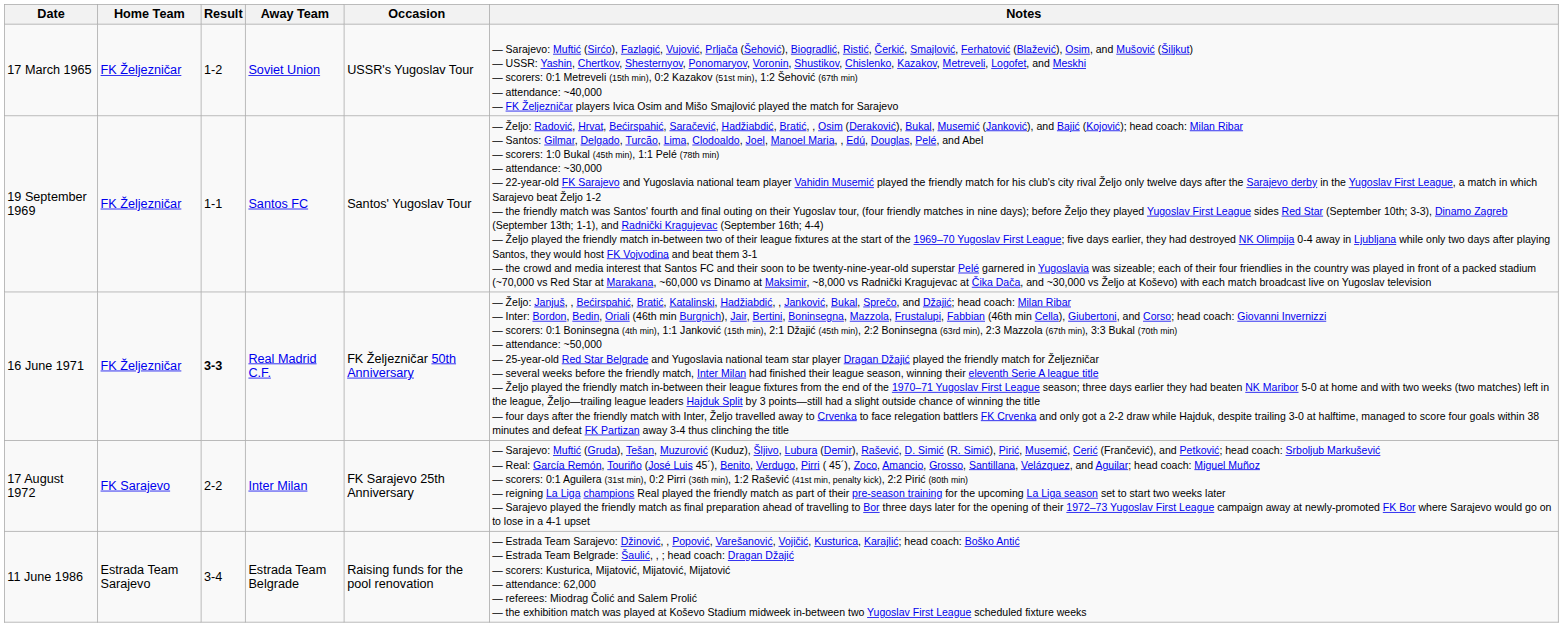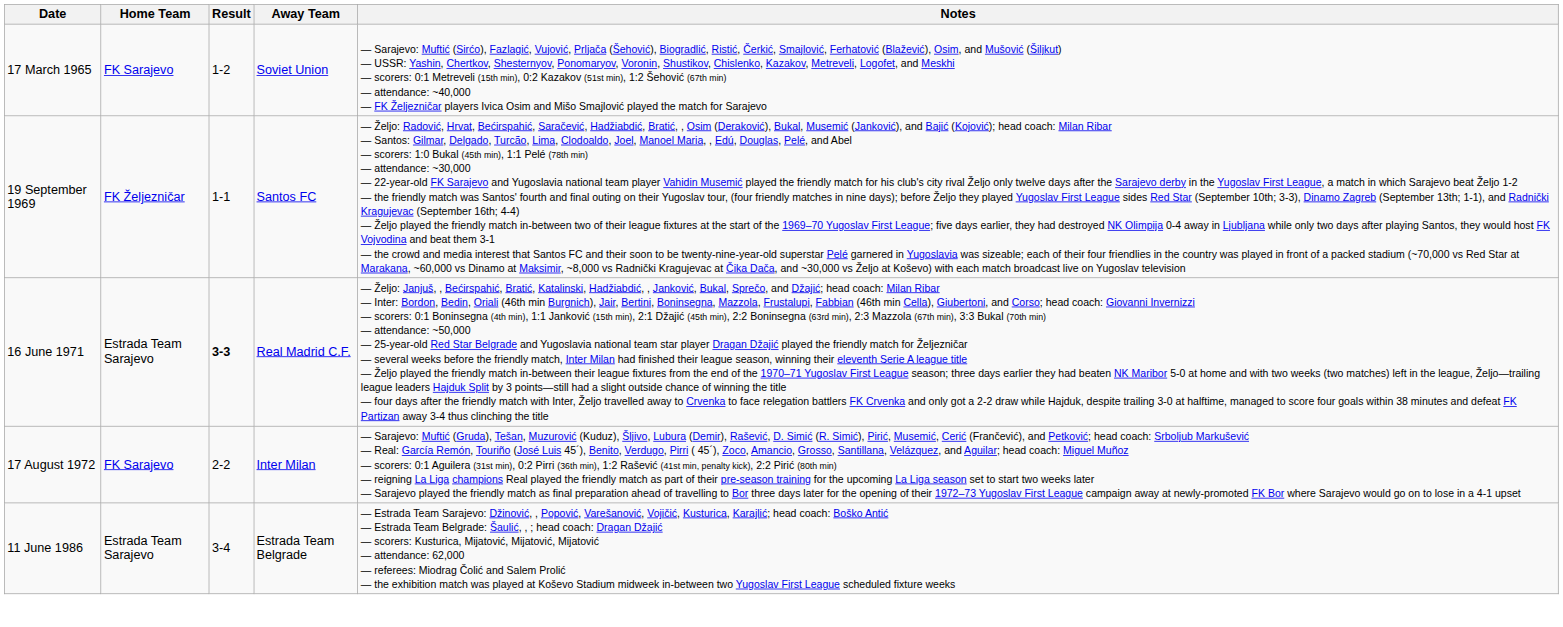- column: Occasion | USSR's Yugoslav Tour | Santos' Yugoslav Tour | FK Željezničar 50th Anniversary | FK Sarajevo 25th Anniversary | Raising funds for the pool renovation
17 March 1965 | Home Team: FK Željezničar -> FK Sarajevo
16 June 1971 | Home Team: FK Željezničar -> Estrada Team Sarajevo
